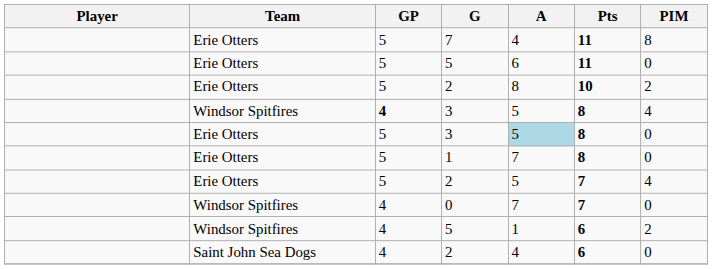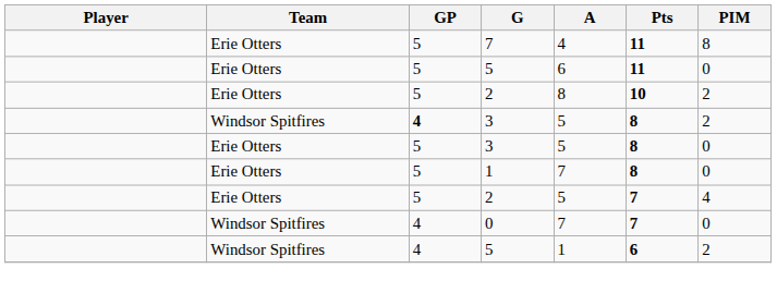Windsor Spitfires / 3 | PIM: 4 -> 2
Erie Otters / 3 | A: lightblue background -> no background
- row: Saint John Sea Dogs | 4 | 2 | 4 | 6 | 0
